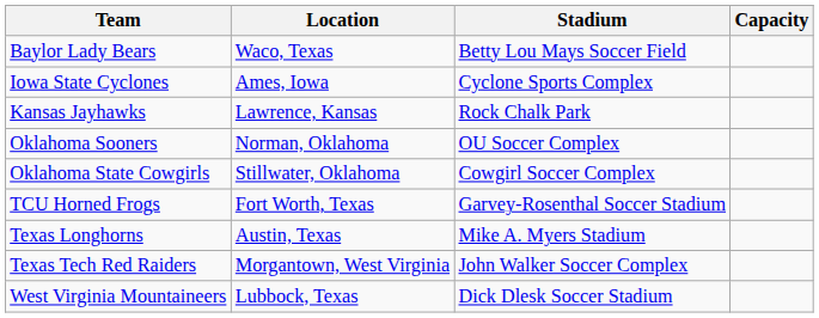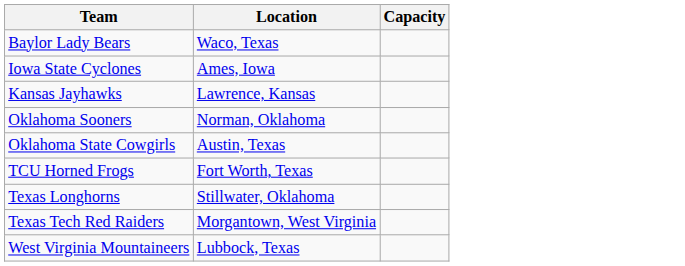- column: Stadium | Betty Lou Mays Soccer Field | Cyclone Sports Complex | Rock Chalk Park | OU Soccer Complex | Cowgirl Soccer Complex | Garvey-Rosenthal Soccer Stadium | Mike A. Myers Stadium | John Walker Soccer Complex | Dick Dlesk Soccer Stadium
Oklahoma State Cowgirls | Location: Stillwater, Oklahoma -> Austin, Texas
Texas Longhorns | Location: Austin, Texas -> Stillwater, Oklahoma
